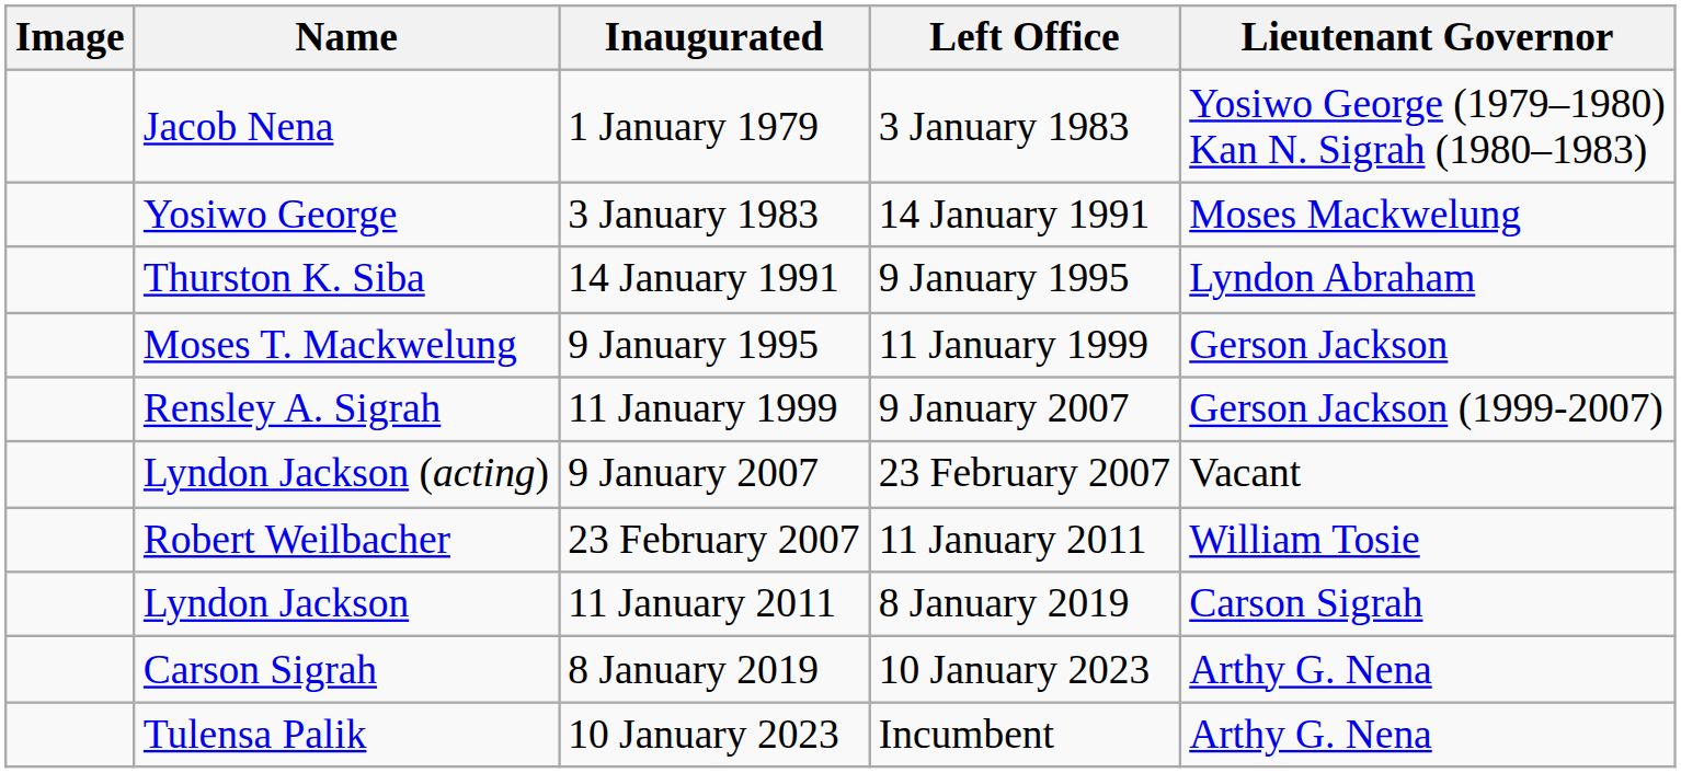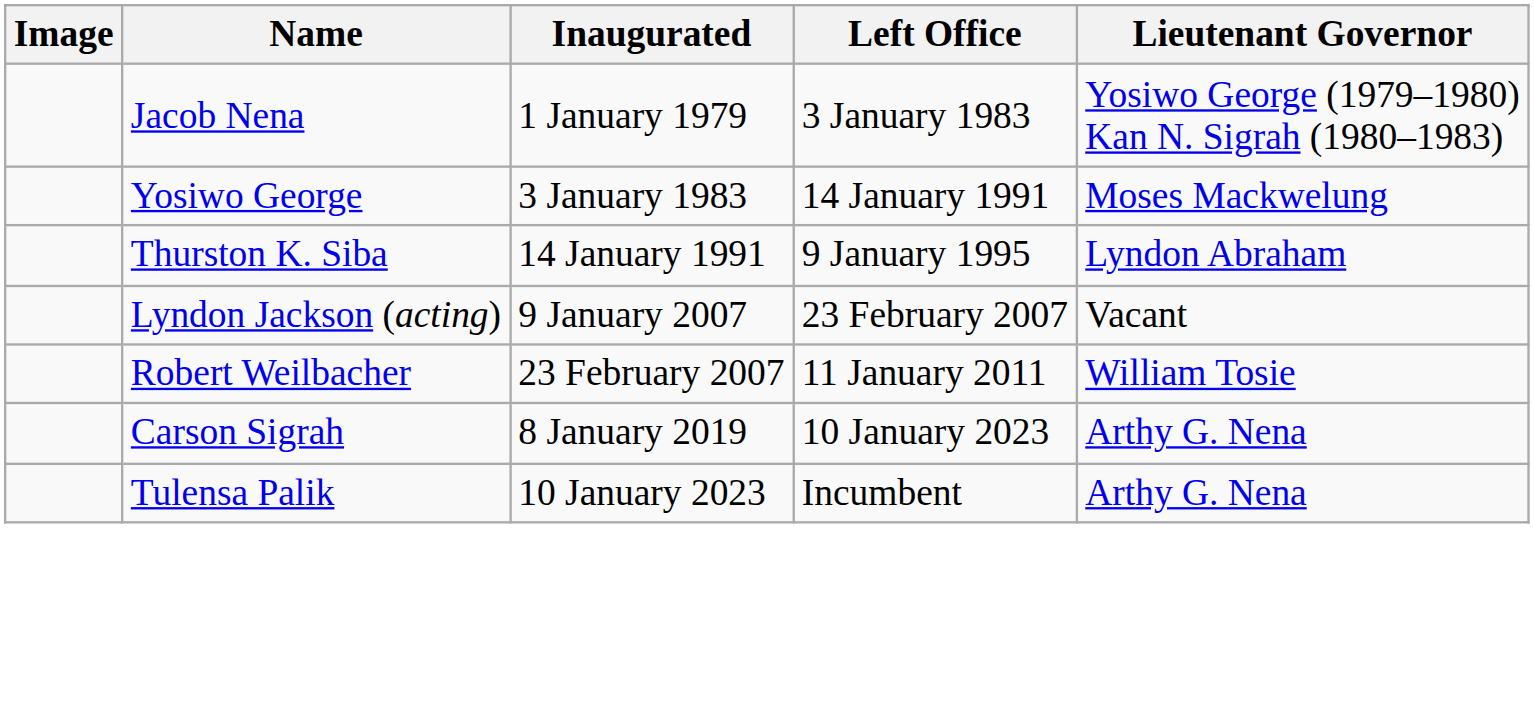- row: Moses T. Mackwelung | 9 January 1995 | 11 January 1999 | Gerson Jackson
- row: Rensley A. Sigrah | 11 January 1999 | 9 January 2007 | Gerson Jackson (1999-2007)
- row: Lyndon Jackson | 11 January 2011 | 8 January 2019 | Carson Sigrah
